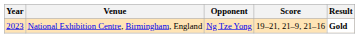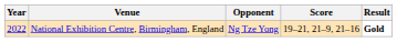National Exhibition Centre, Birmingham, England | Year: 2023 -> 2022
